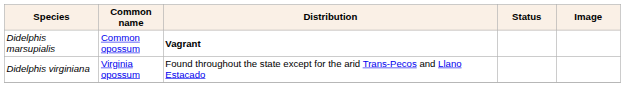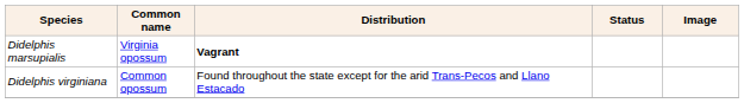Didelphis marsupialis | Common name: Common opossum -> Virginia opossum
Didelphis virginiana | Common name: Virginia opossum -> Common opossum
